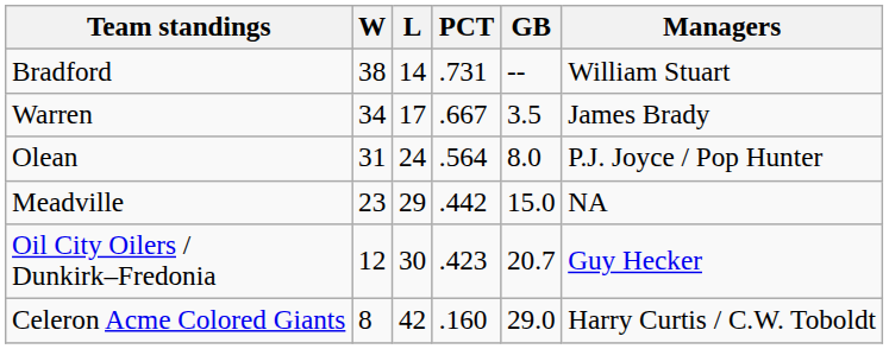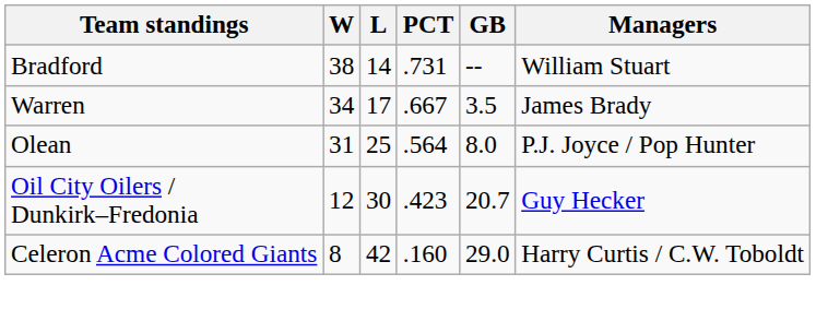Olean | L: 24 -> 25
- row: Meadville | 23 | 29 | .442 | 15.0 | NA
